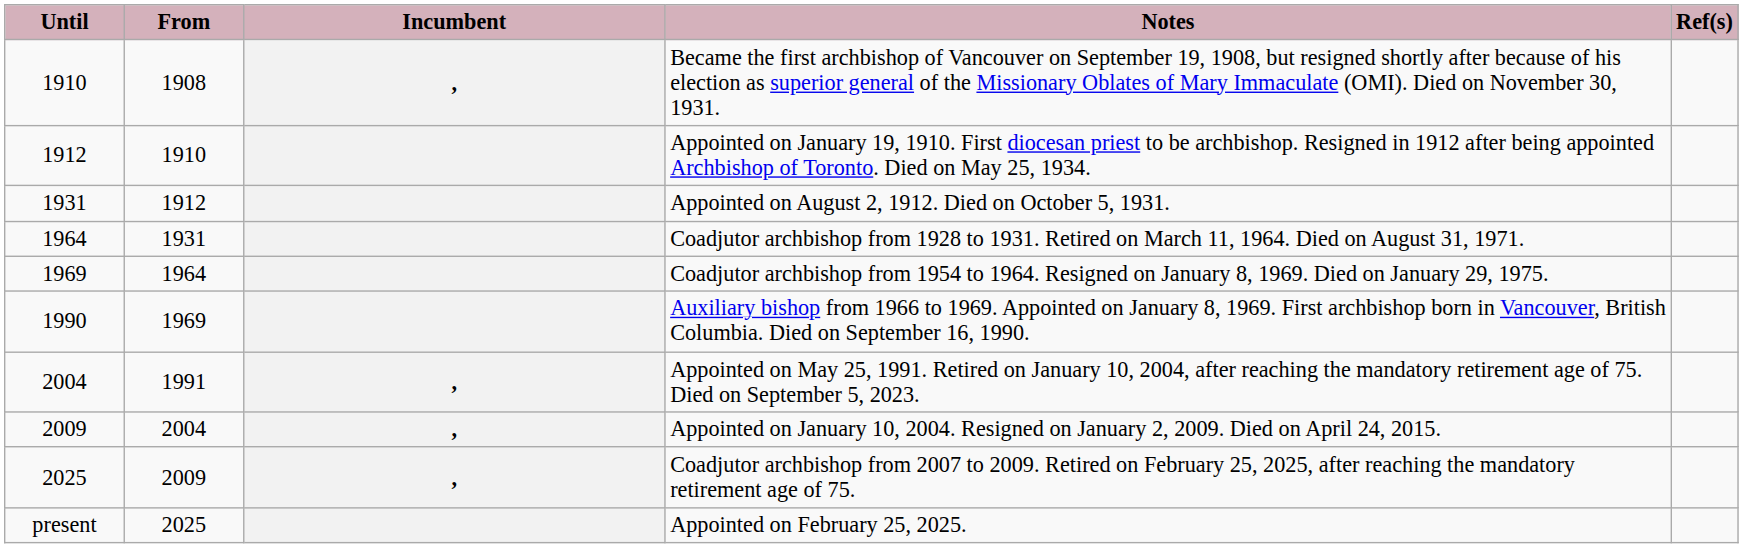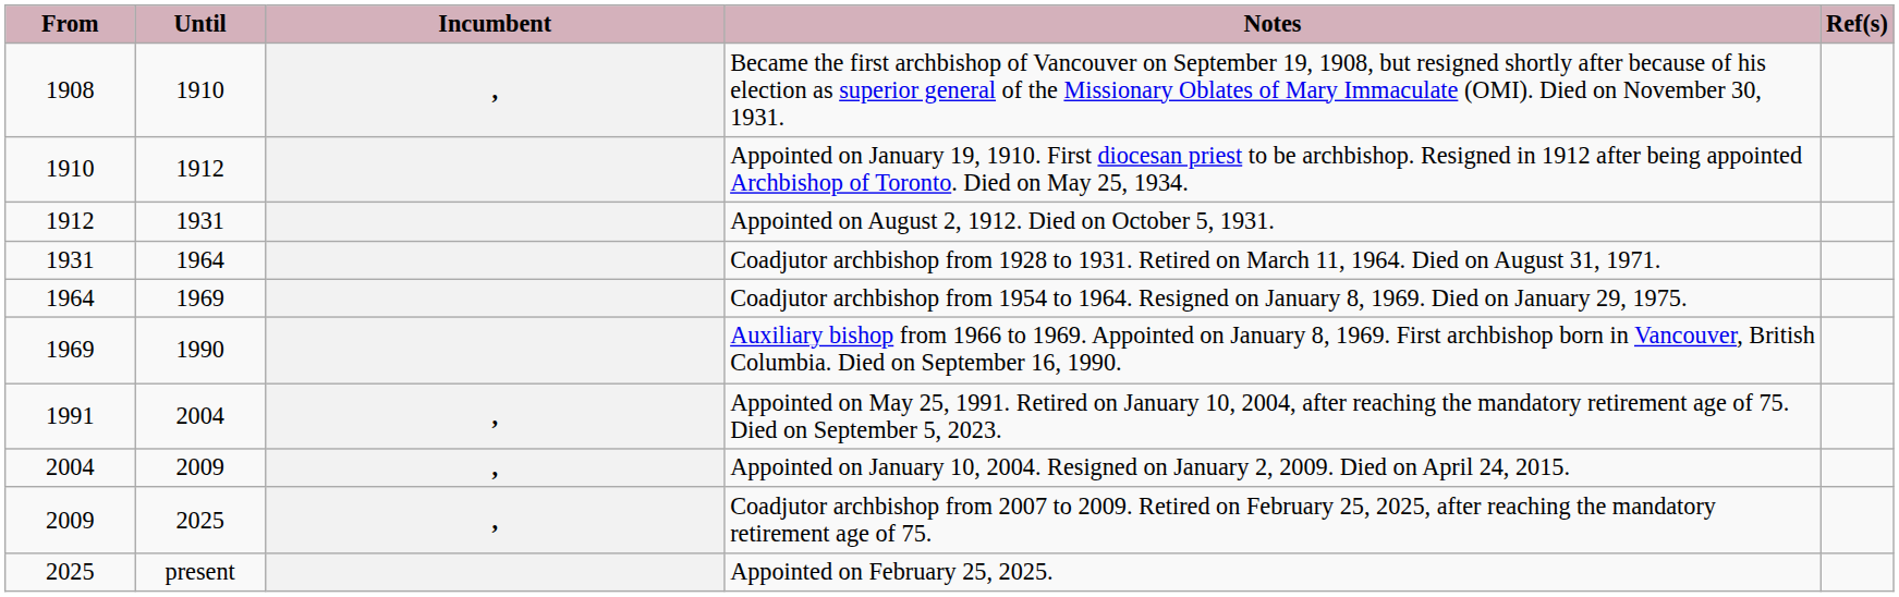columns swapped: From <-> Until
